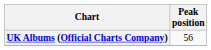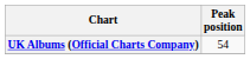UK Albums (Official Charts Company) | Peak position: 56 -> 54
